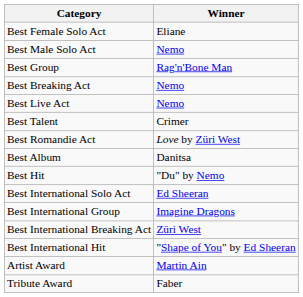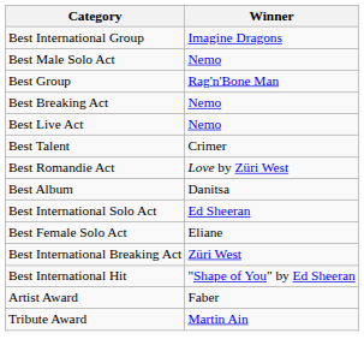rows swapped: Best Female Solo Act <-> Best International Group
- row: Best Hit | "Du" by Nemo
Artist Award | Winner: Martin Ain -> Faber
Tribute Award | Winner: Faber -> Martin Ain
